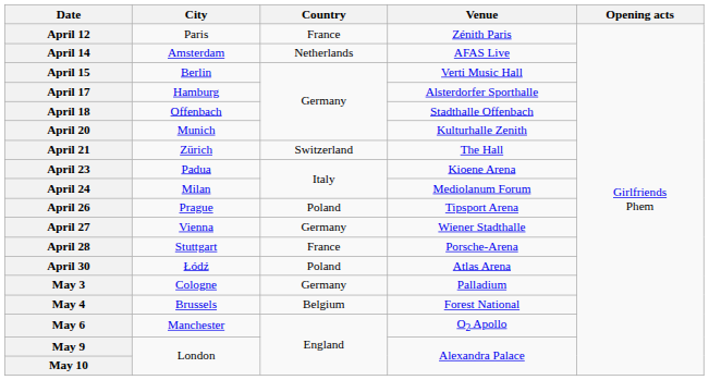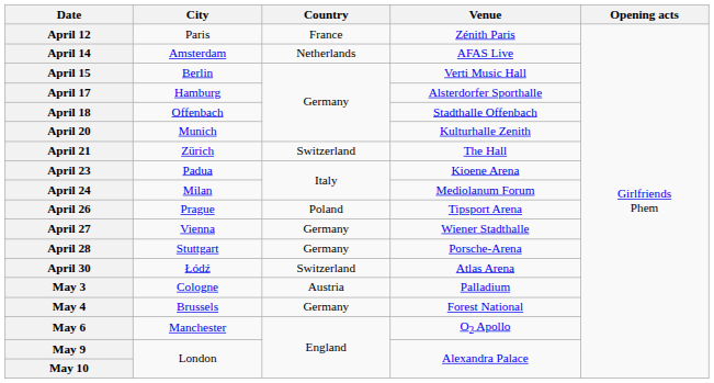April 28 | Country: France -> Germany
April 30 | Country: Poland -> Switzerland
May 3 | Country: Germany -> Austria
May 4 | Country: Belgium -> Germany
